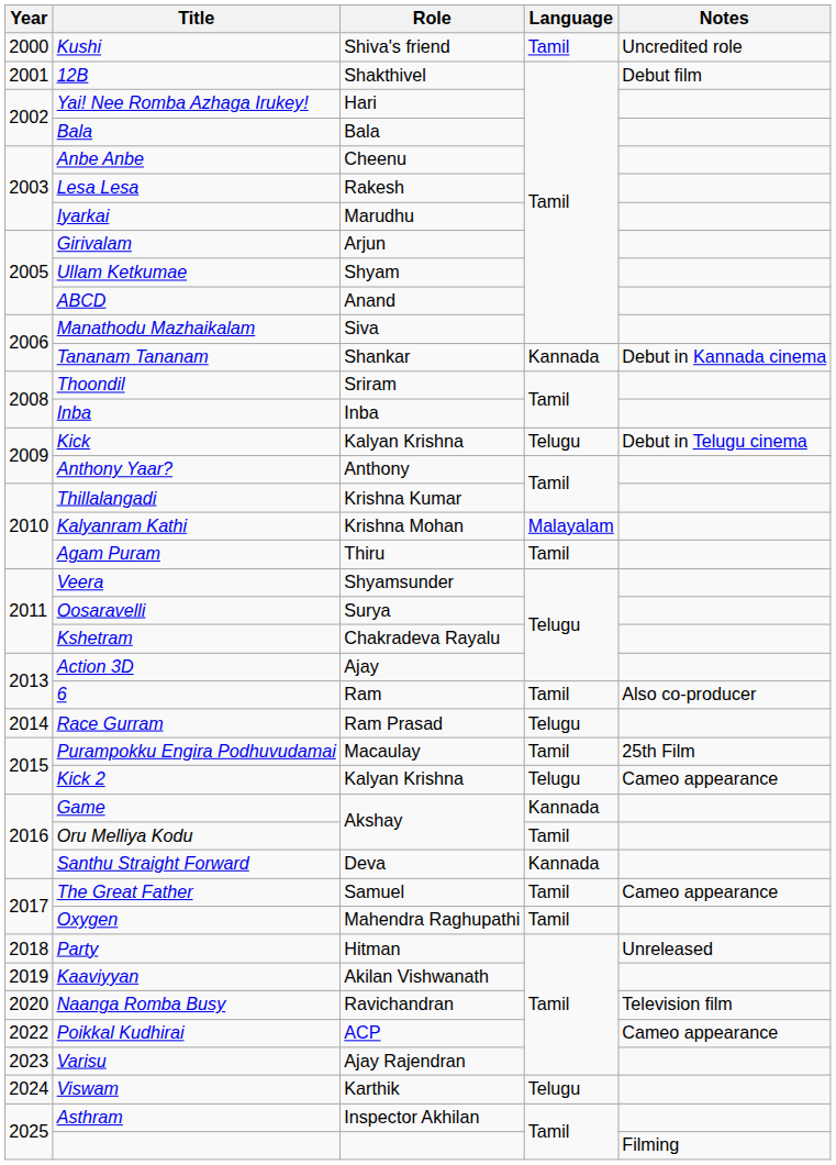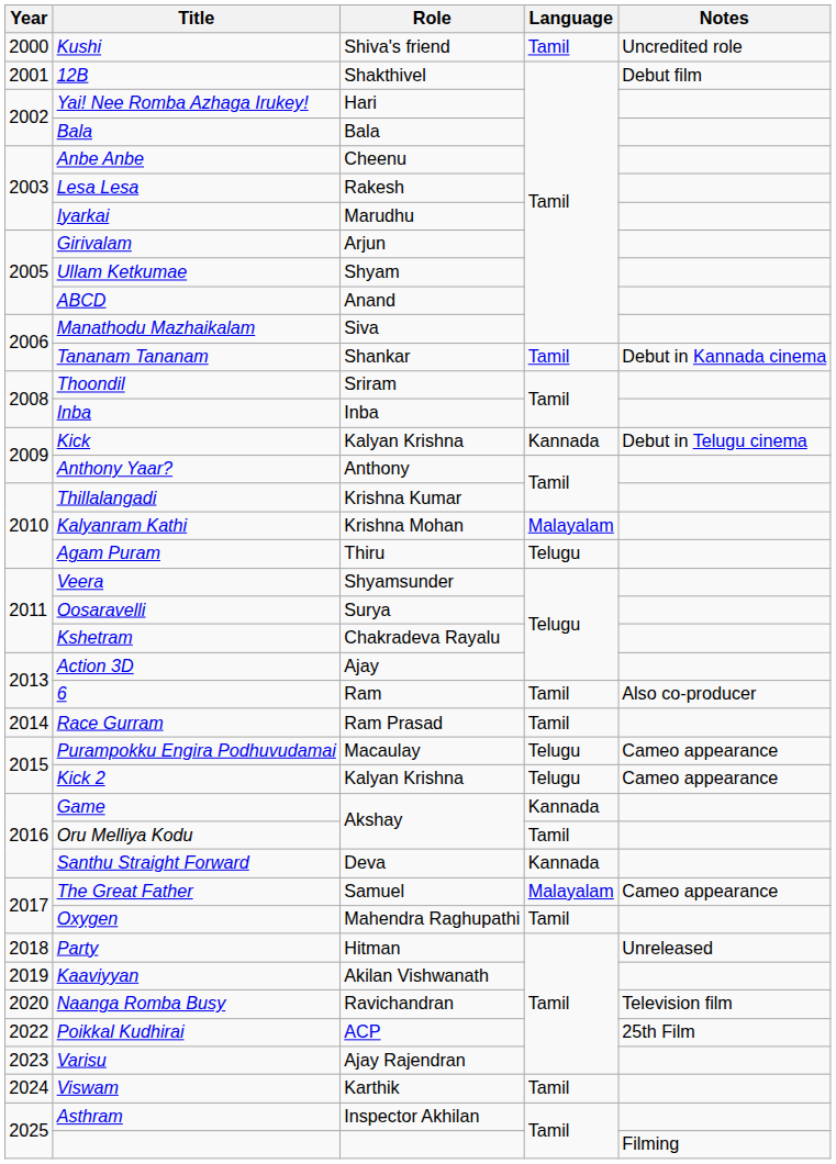Tananam Tananam | Language: Kannada -> Tamil
Kick | Language: Telugu -> Kannada
Agam Puram | Language: Tamil -> Telugu
Race Gurram | Language: Telugu -> Tamil
Purampokku Engira Podhuvudamai | Language: Tamil -> Telugu
Purampokku Engira Podhuvudamai | Notes: 25th Film -> Cameo appearance
The Great Father | Language: Tamil -> Malayalam
Poikkal Kudhirai | Notes: Cameo appearance -> 25th Film
Viswam | Language: Telugu -> Tamil
